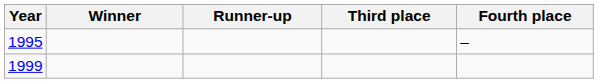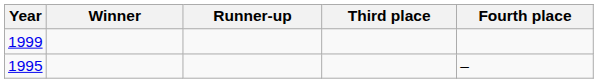rows swapped: 1995 <-> 1999
